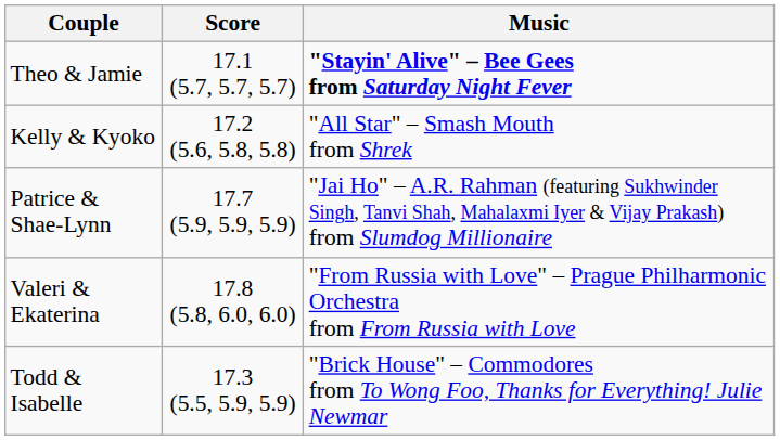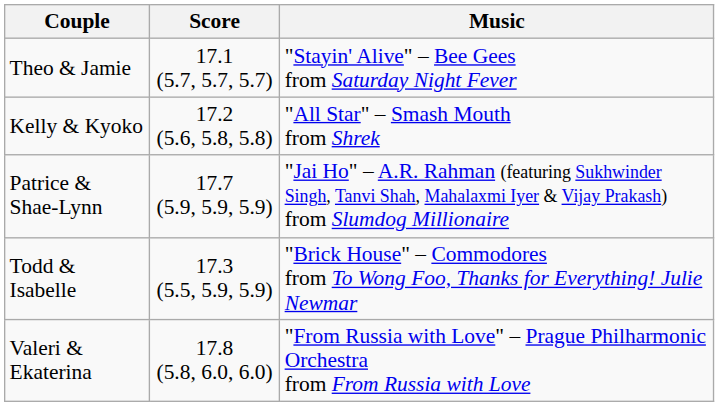Theo & Jamie | Music: bold -> normal
rows swapped: Valeri & Ekaterina <-> Todd & Isabelle
